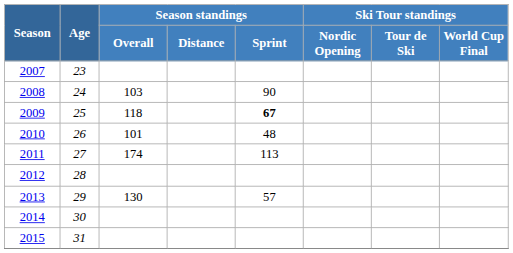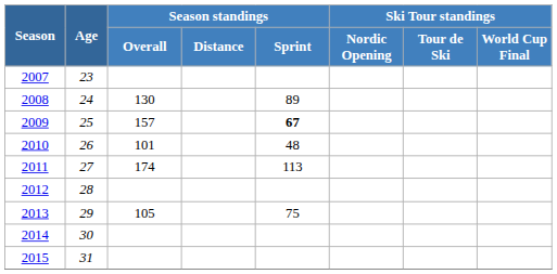2008 | Season standings / Overall: 103 -> 130
2008 | Season standings / Sprint: 90 -> 89
2009 | Season standings / Overall: 118 -> 157
2013 | Season standings / Overall: 130 -> 105
2013 | Season standings / Sprint: 57 -> 75
